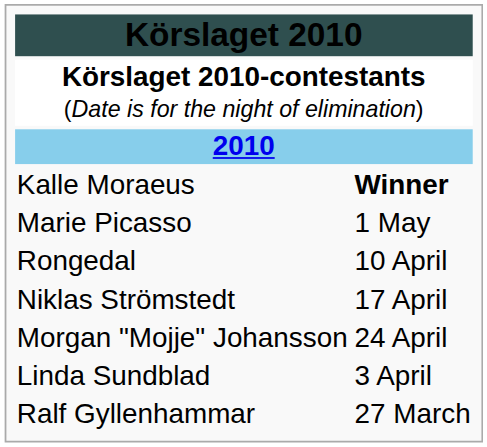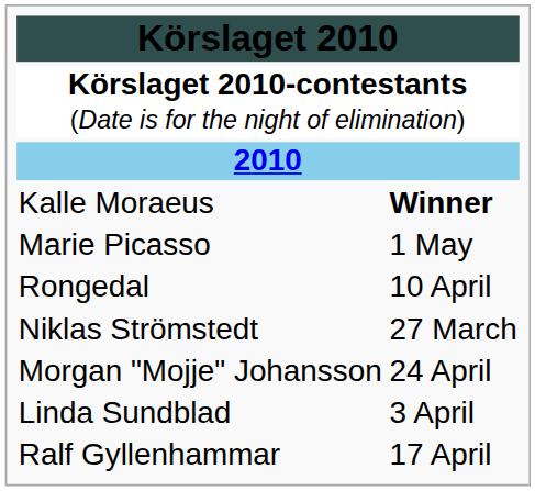Niklas Strömstedt | column 2: 17 April -> 27 March
Ralf Gyllenhammar | column 2: 27 March -> 17 April
